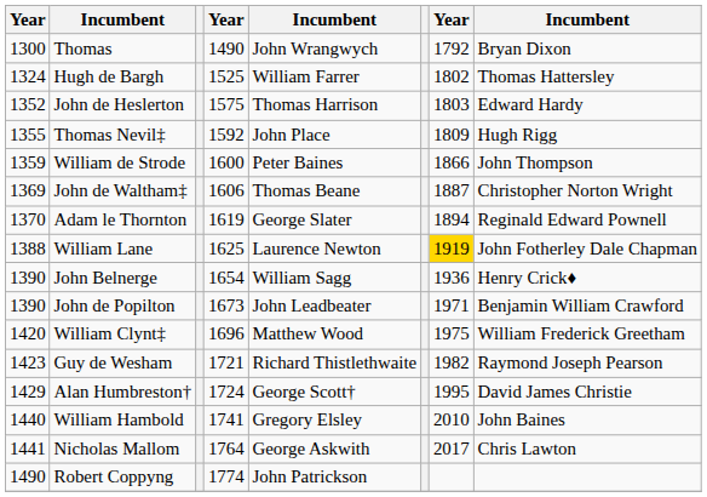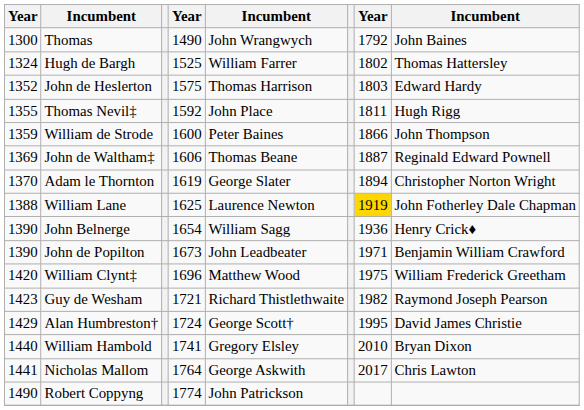Thomas | column 8: Bryan Dixon -> John Baines
Thomas Nevil‡ | column 7: 1809 -> 1811
John de Waltham‡ | column 8: Christopher Norton Wright -> Reginald Edward Pownell
Adam le Thornton | column 8: Reginald Edward Pownell -> Christopher Norton Wright
William Hambold | column 8: John Baines -> Bryan Dixon
